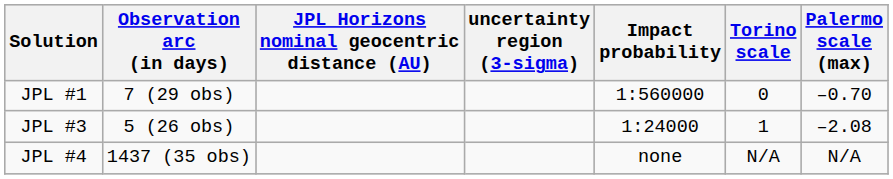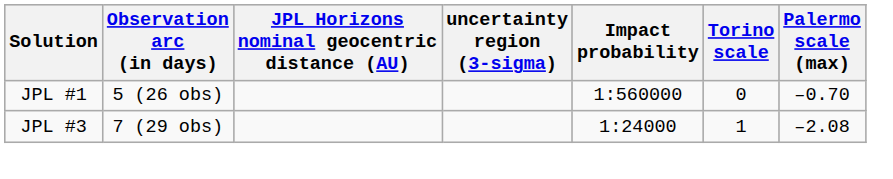JPL #1 | Observation arc (in days): 7 (29 obs) -> 5 (26 obs)
JPL #3 | Observation arc (in days): 5 (26 obs) -> 7 (29 obs)
- row: JPL #4 | 1437 (35 obs) | none | N/A | N/A
